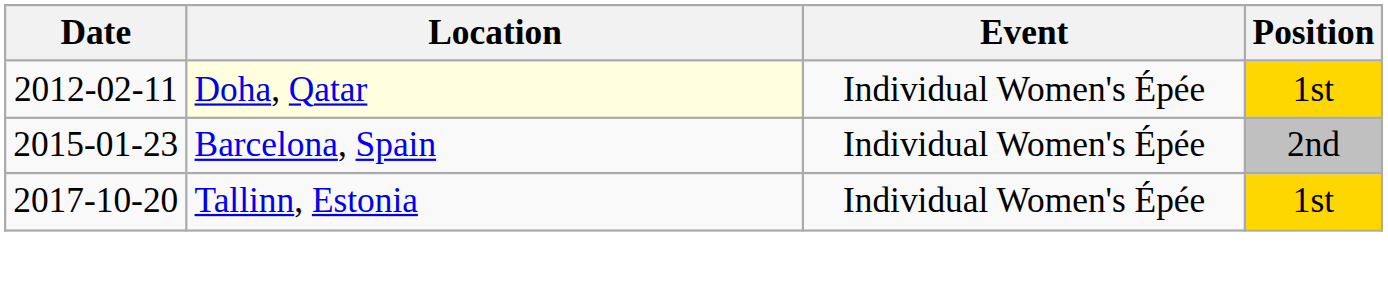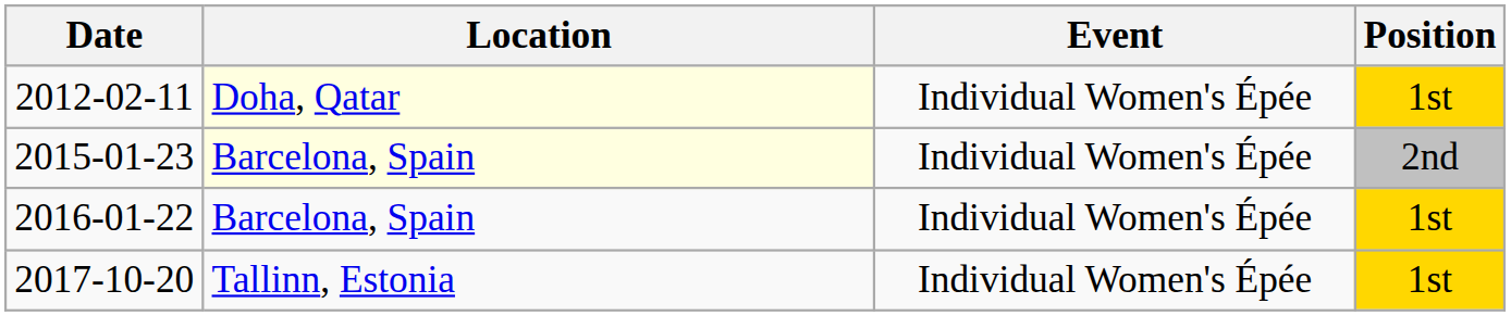2015-01-23 | Location: no background -> lightyellow background
+ row: 2016-01-22 | Barcelona, Spain | Individual Women's Épée | 1st
